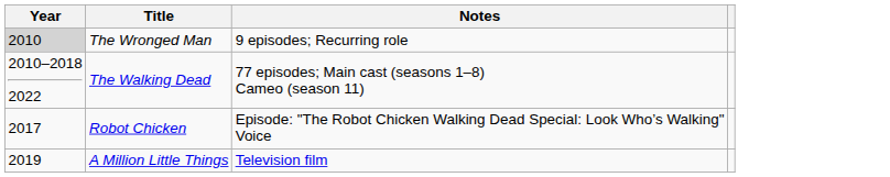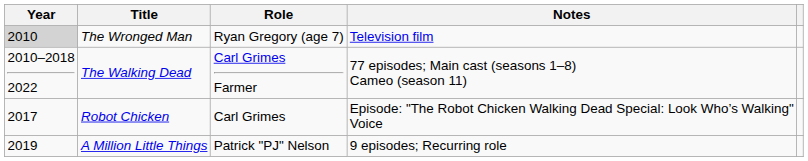+ column: Role | Ryan Gregory (age 7) | Carl Grimes Farmer | Carl Grimes | Patrick "PJ" Nelson
The Wronged Man | Notes: 9 episodes; Recurring role -> Television film
A Million Little Things | Notes: Television film -> 9 episodes; Recurring role
